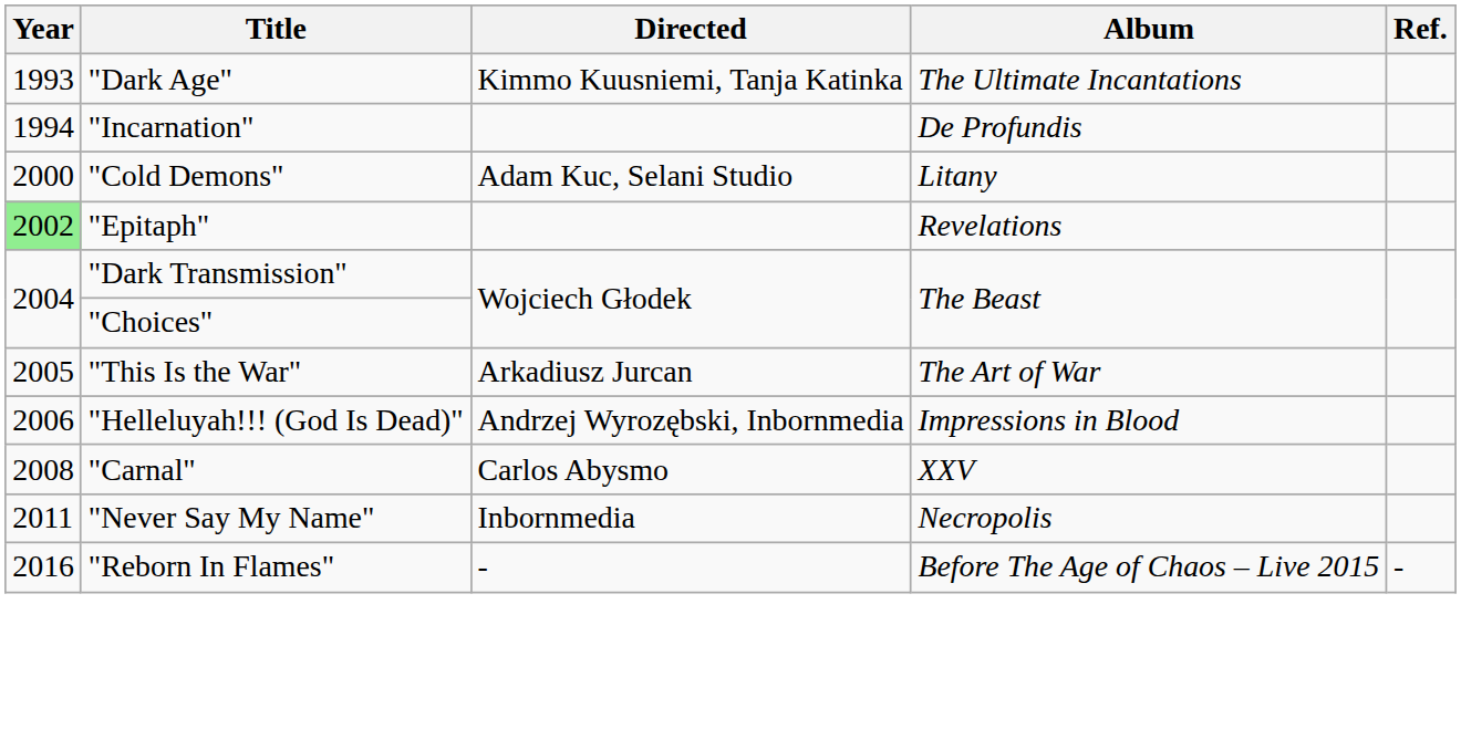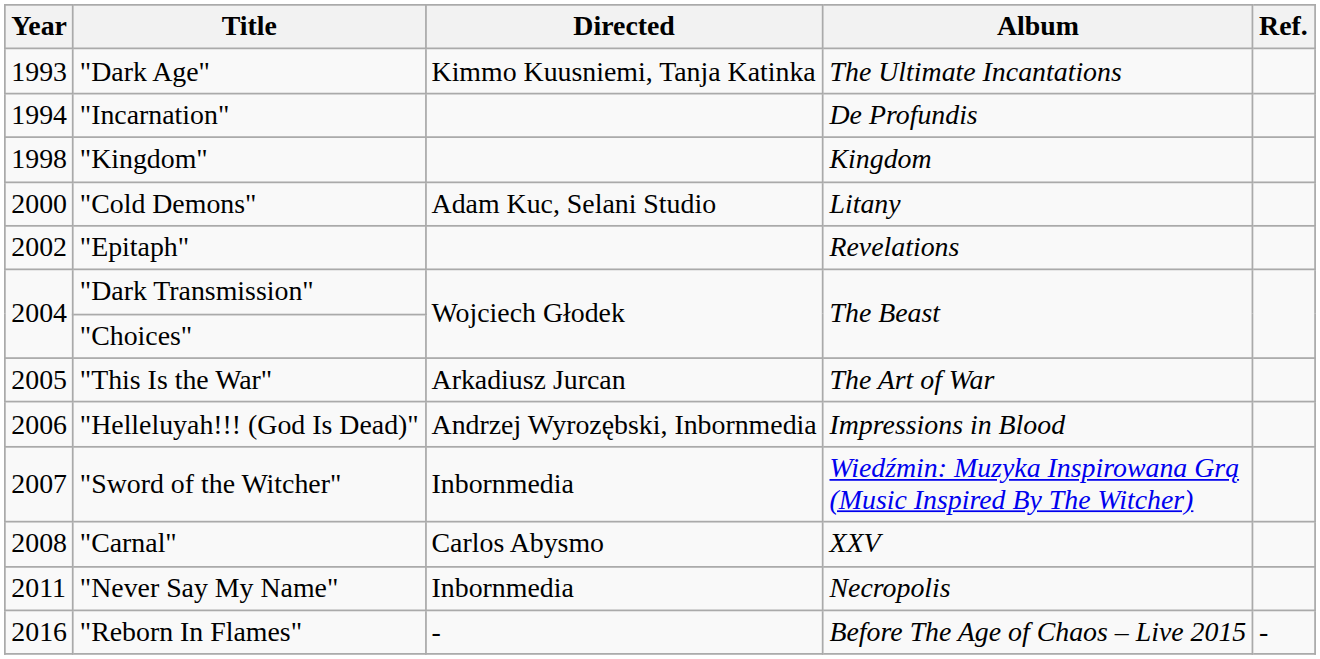+ row: 1998 | "Kingdom" | Kingdom
"Epitaph" | Year: lightgreen background -> no background
+ row: 2007 | "Sword of the Witcher" | Inbornmedia | Wiedźmin: Muzyka Inspirowana Grą (Music Inspired By The Witcher)
